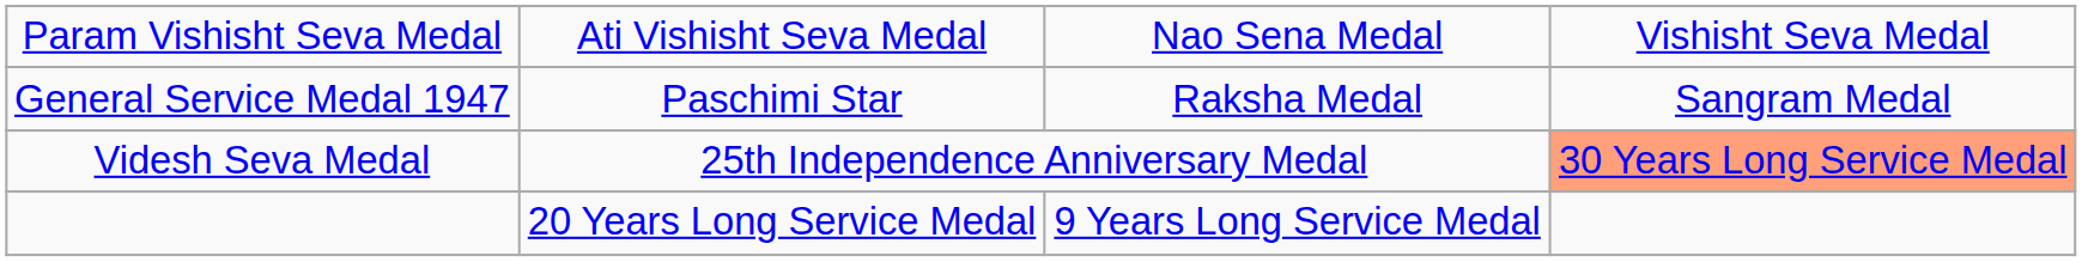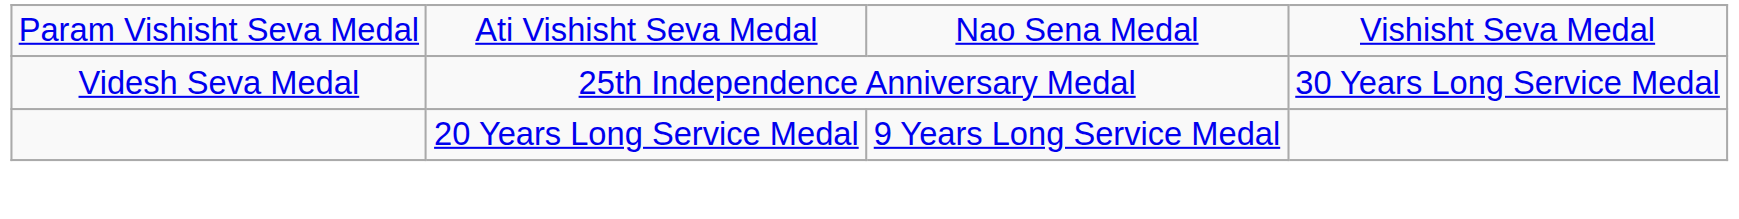- row: General Service Medal 1947 | Paschimi Star | Raksha Medal | Sangram Medal
Videsh Seva Medal | column 4: lightsalmon background -> no background
